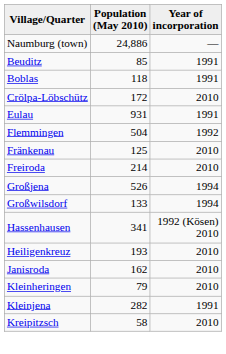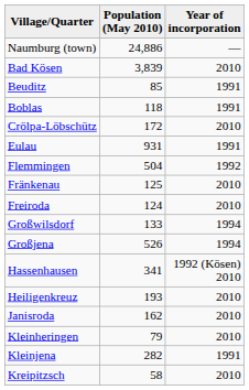+ row: Bad Kösen | 3,839 | 2010
Freiroda | Population (May 2010): 214 -> 124
rows swapped: Großjena <-> Großwilsdorf
